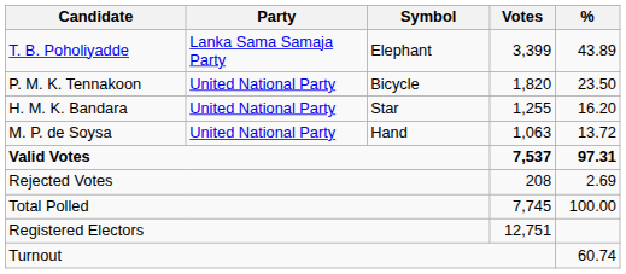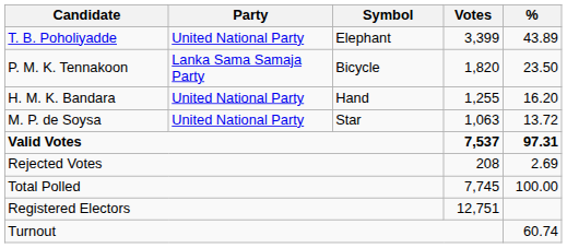T. B. Poholiyadde | Party: Lanka Sama Samaja Party -> United National Party
P. M. K. Tennakoon | Party: United National Party -> Lanka Sama Samaja Party
H. M. K. Bandara | Symbol: Star -> Hand
M. P. de Soysa | Symbol: Hand -> Star
